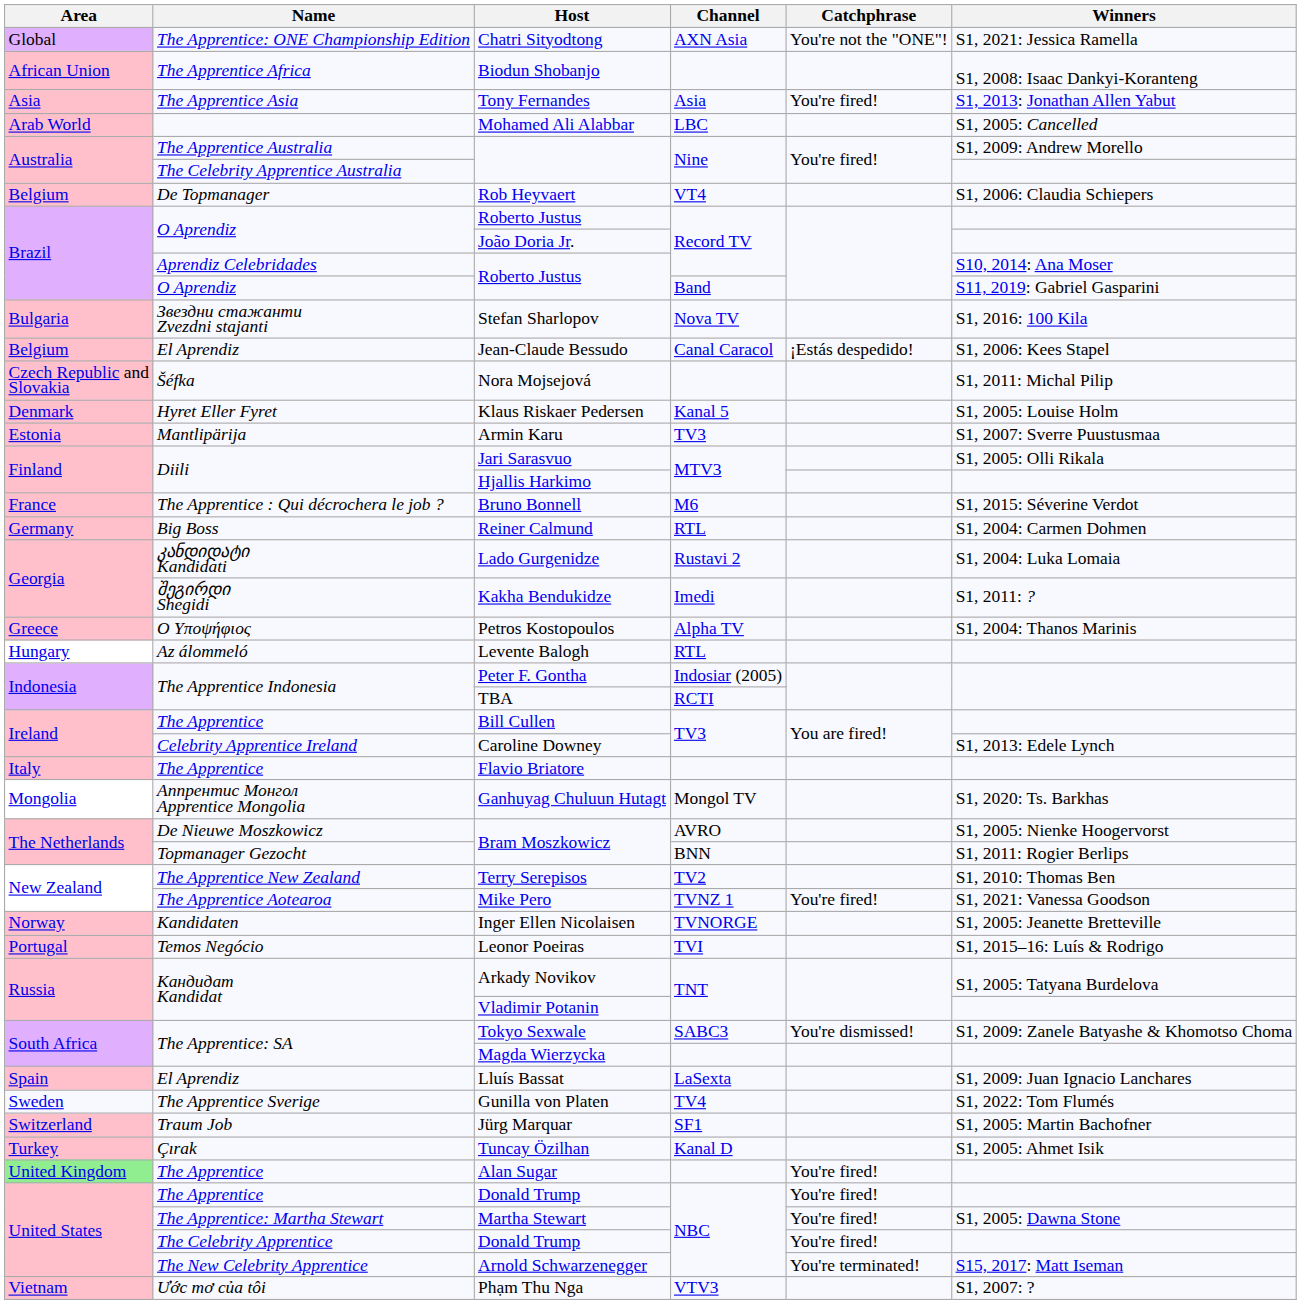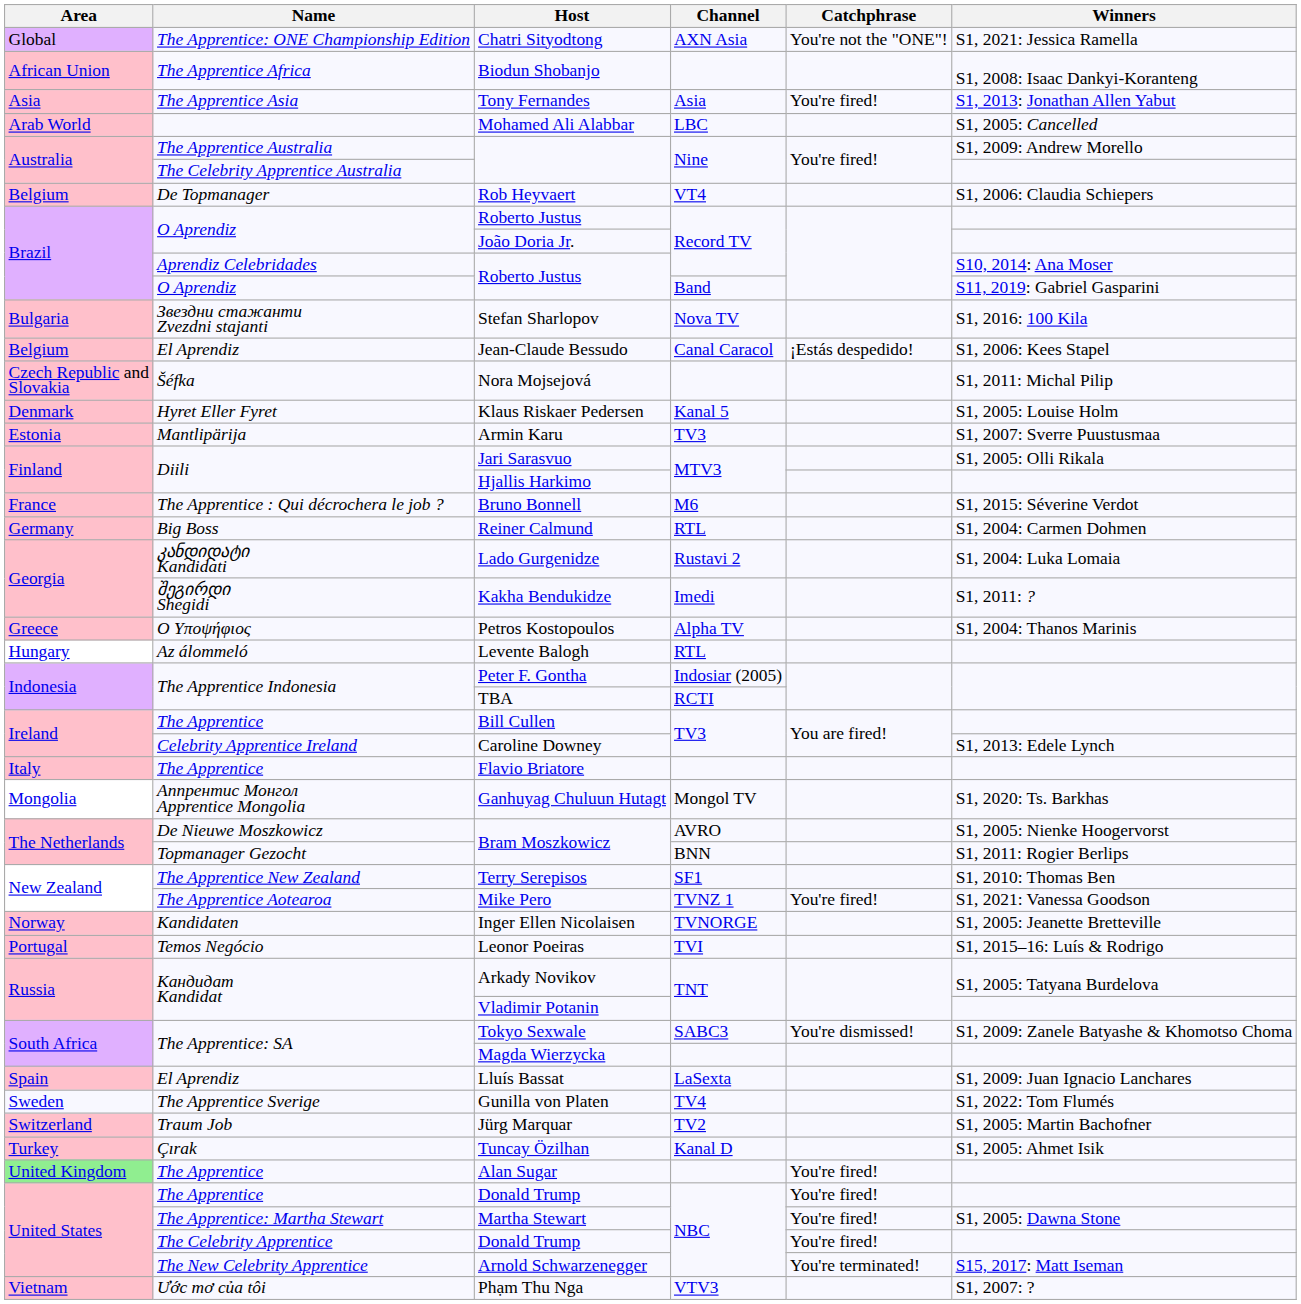Terry Serepisos | Channel: TV2 -> SF1
Jürg Marquar | Channel: SF1 -> TV2
